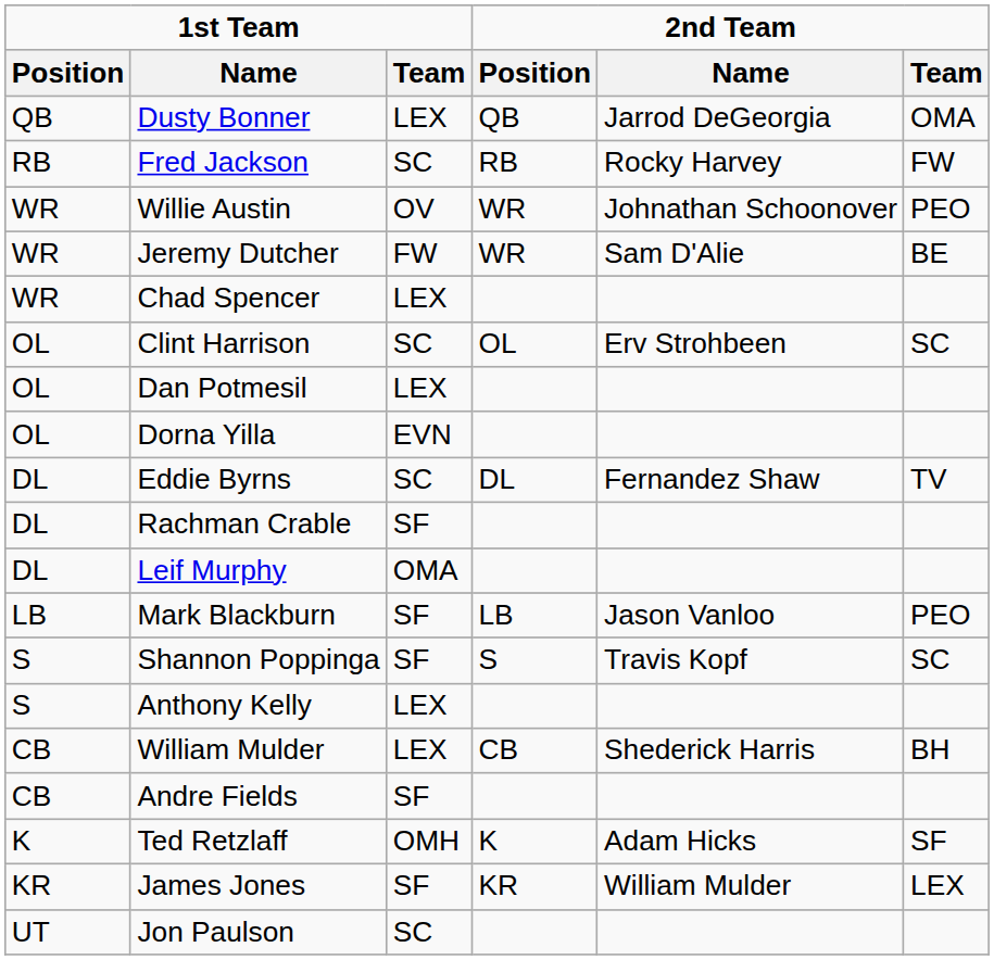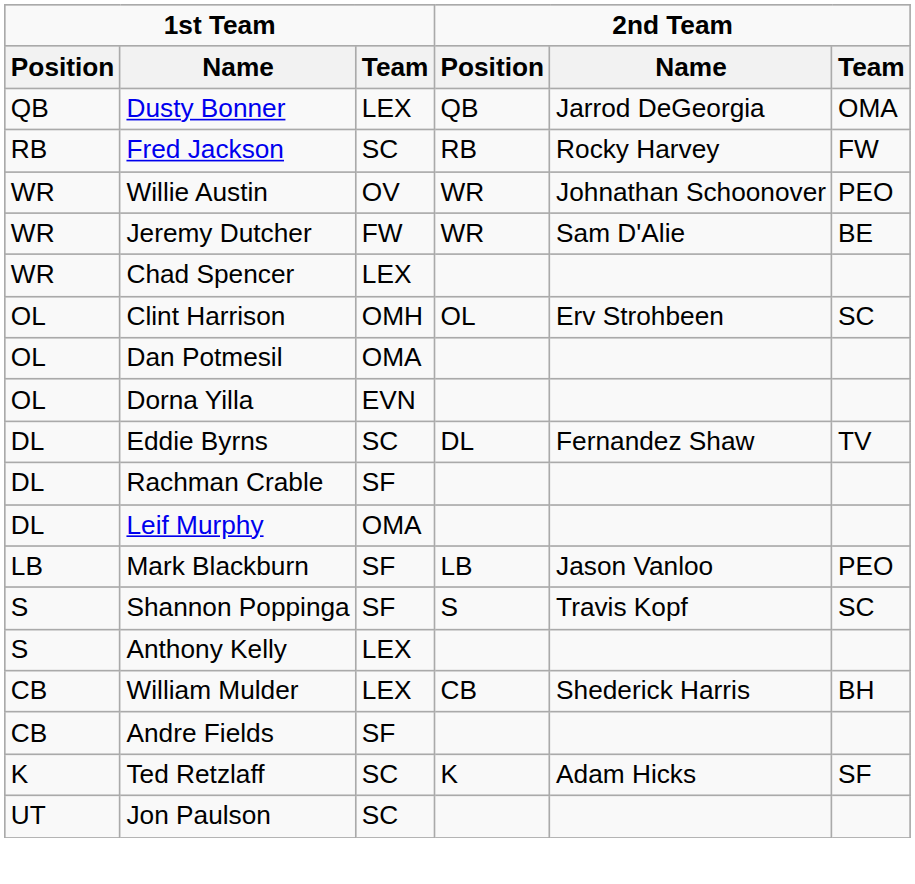Clint Harrison | 1st Team / Team: SC -> OMH
Dan Potmesil | 1st Team / Team: LEX -> OMA
Ted Retzlaff | 1st Team / Team: OMH -> SC
- row: KR | James Jones | SF | KR | William Mulder | LEX
